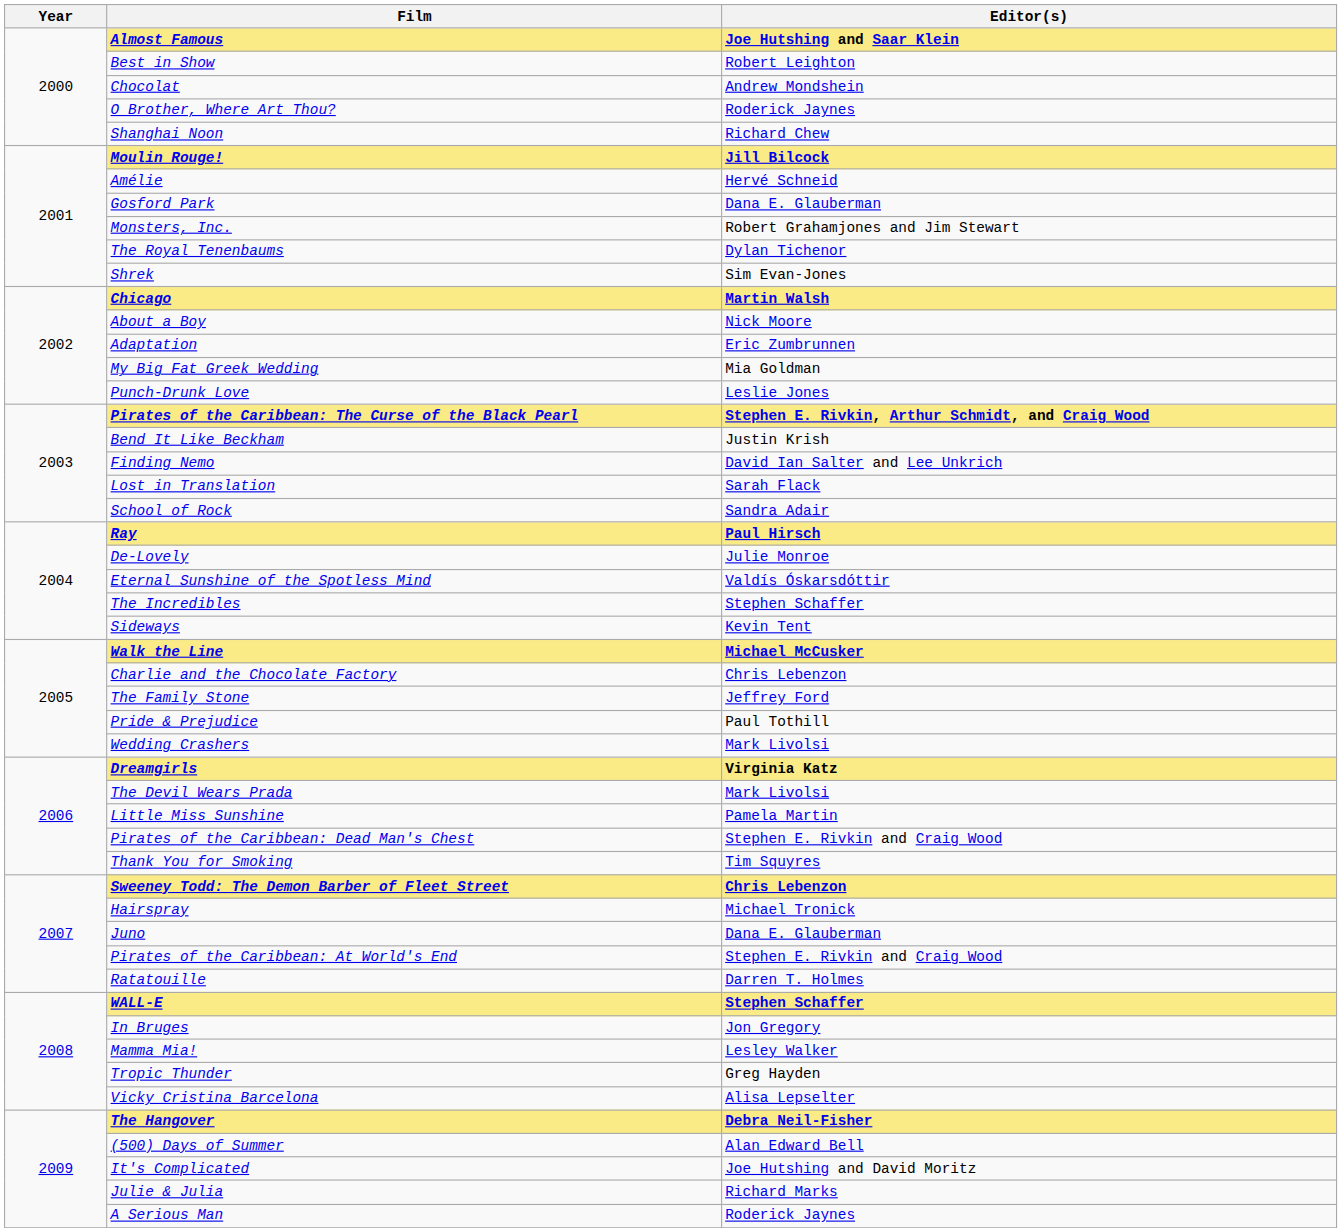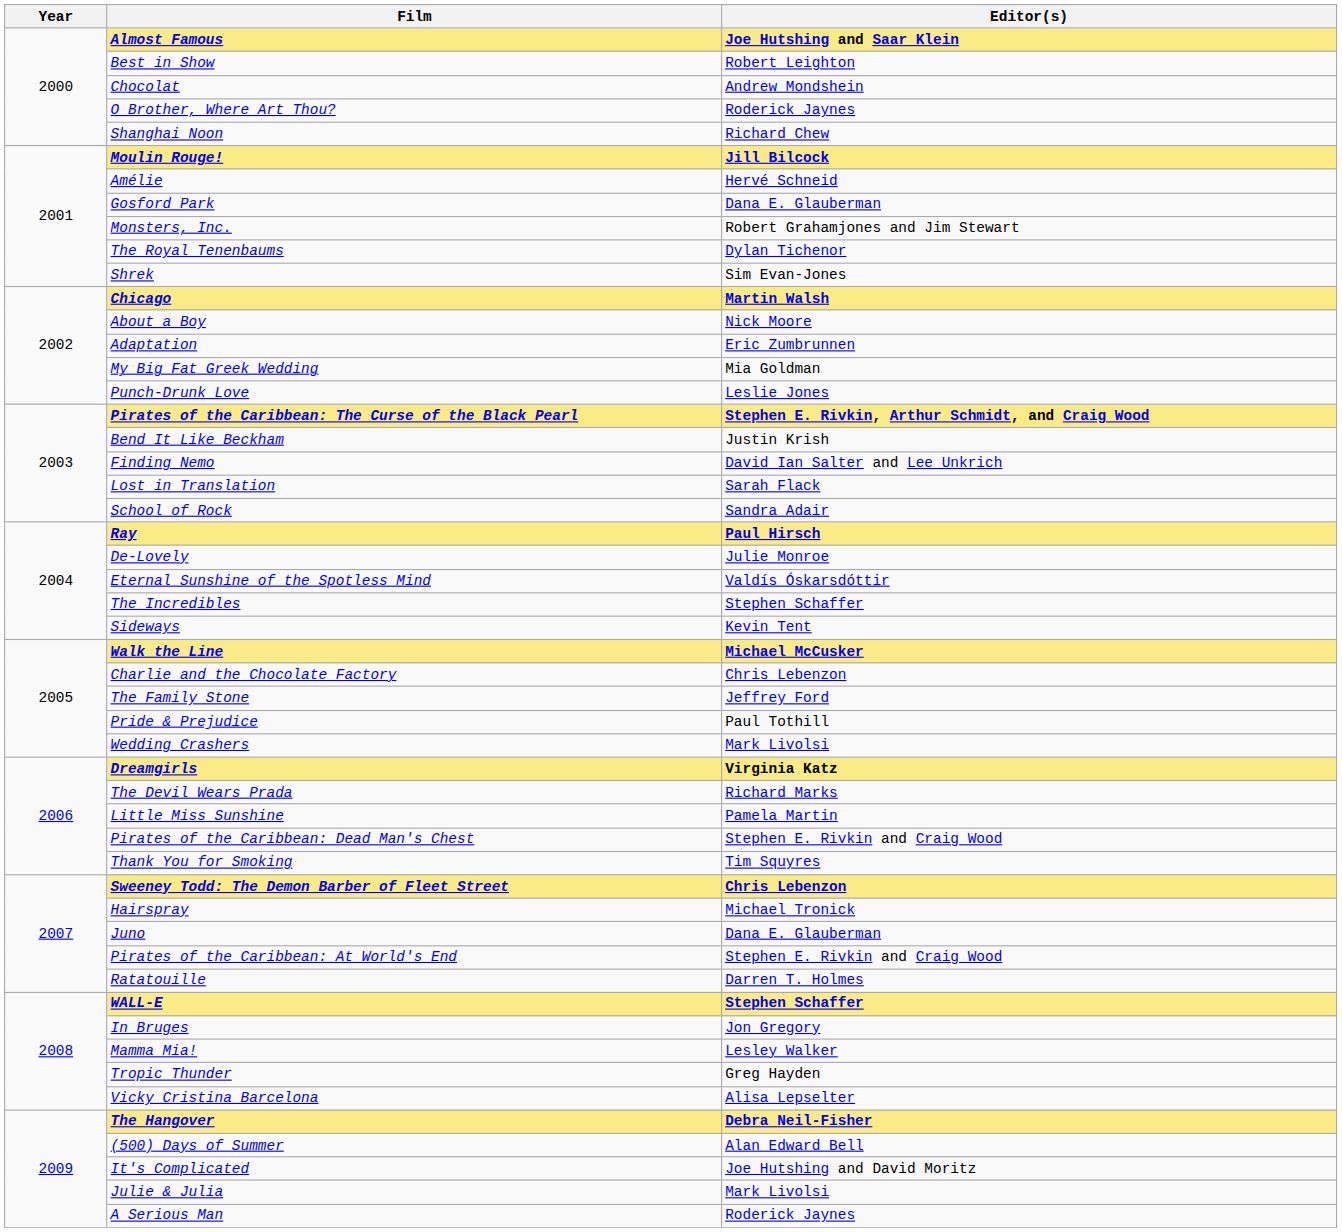The Devil Wears Prada | Editor(s): Mark Livolsi -> Richard Marks
Julie & Julia | Editor(s): Richard Marks -> Mark Livolsi
